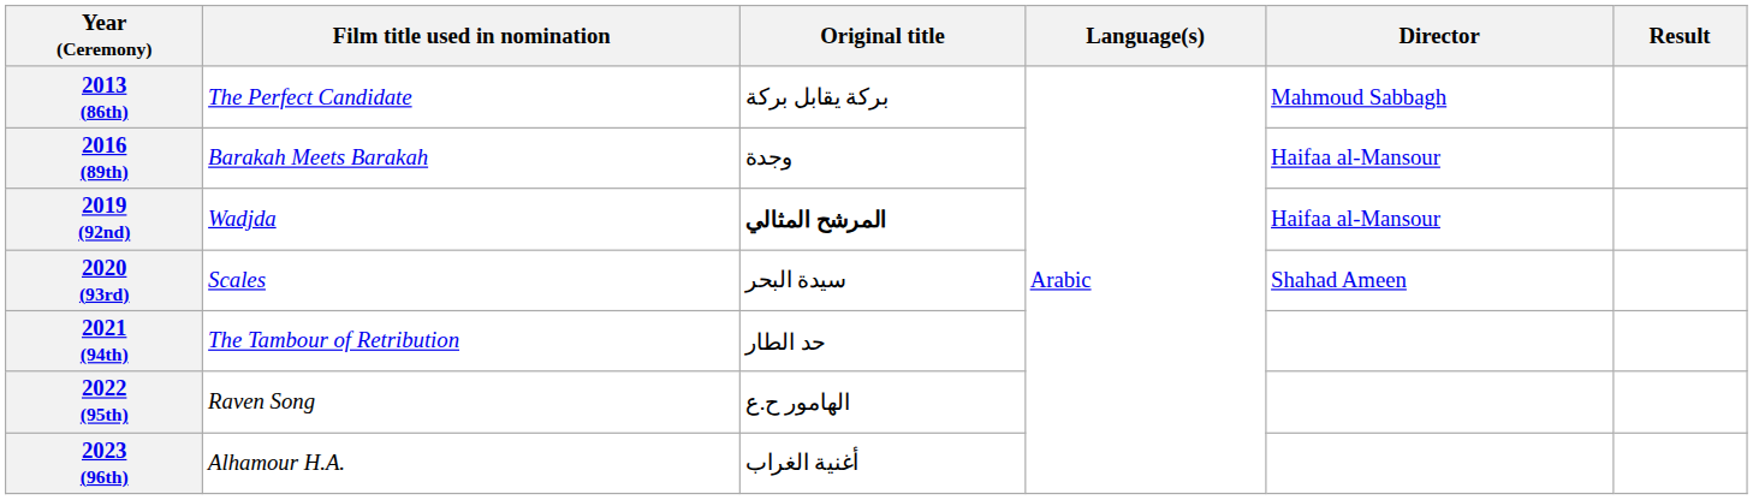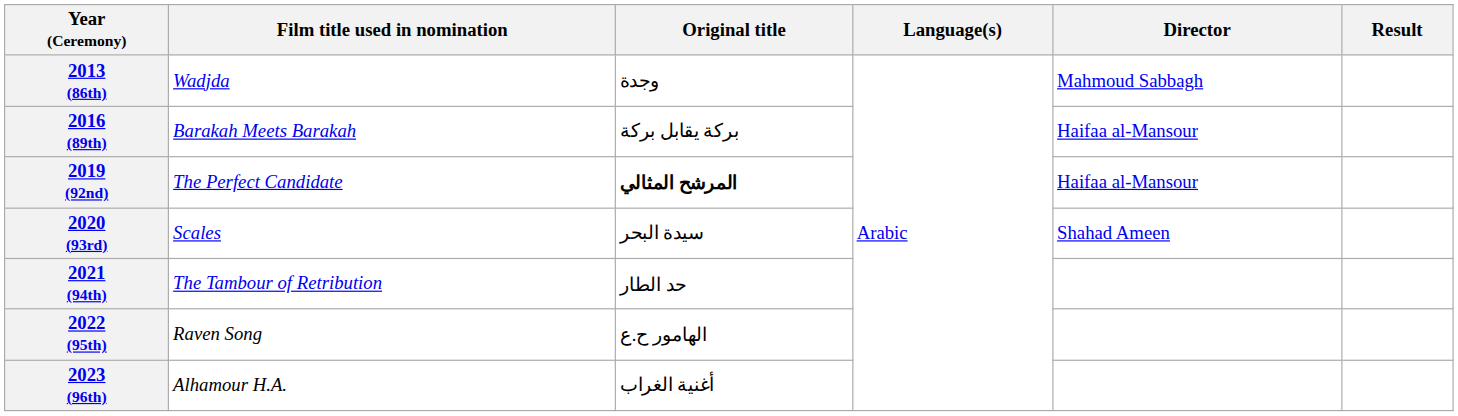2013 (86th) | Film title used in nomination: The Perfect Candidate -> Wadjda
2013 (86th) | Original title: بركة يقابل بركة -> وجدة
2016 (89th) | Original title: وجدة -> بركة يقابل بركة
2019 (92nd) | Film title used in nomination: Wadjda -> The Perfect Candidate
